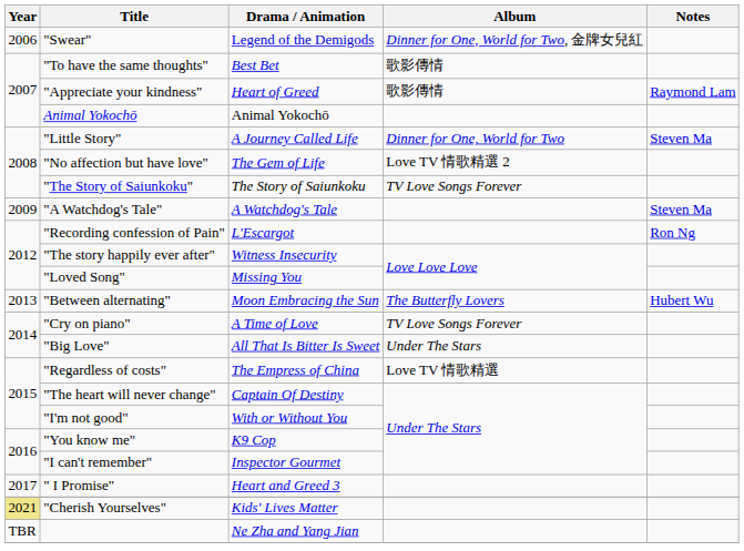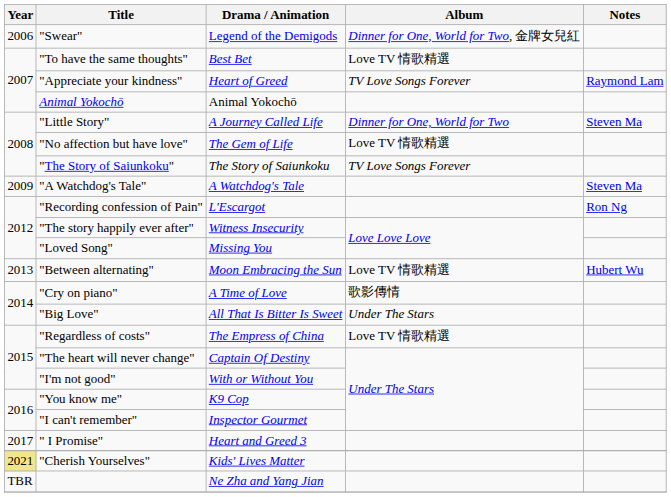"To have the same thoughts" | Album: 歌影傳情 -> Love TV 情歌精選
"Appreciate your kindness" | Album: 歌影傳情 -> TV Love Songs Forever
"No affection but have love" | Album: Love TV 情歌精選 2 -> Love TV 情歌精選
"Between alternating" | Album: The Butterfly Lovers -> Love TV 情歌精選
"Cry on piano" | Album: TV Love Songs Forever -> 歌影傳情
